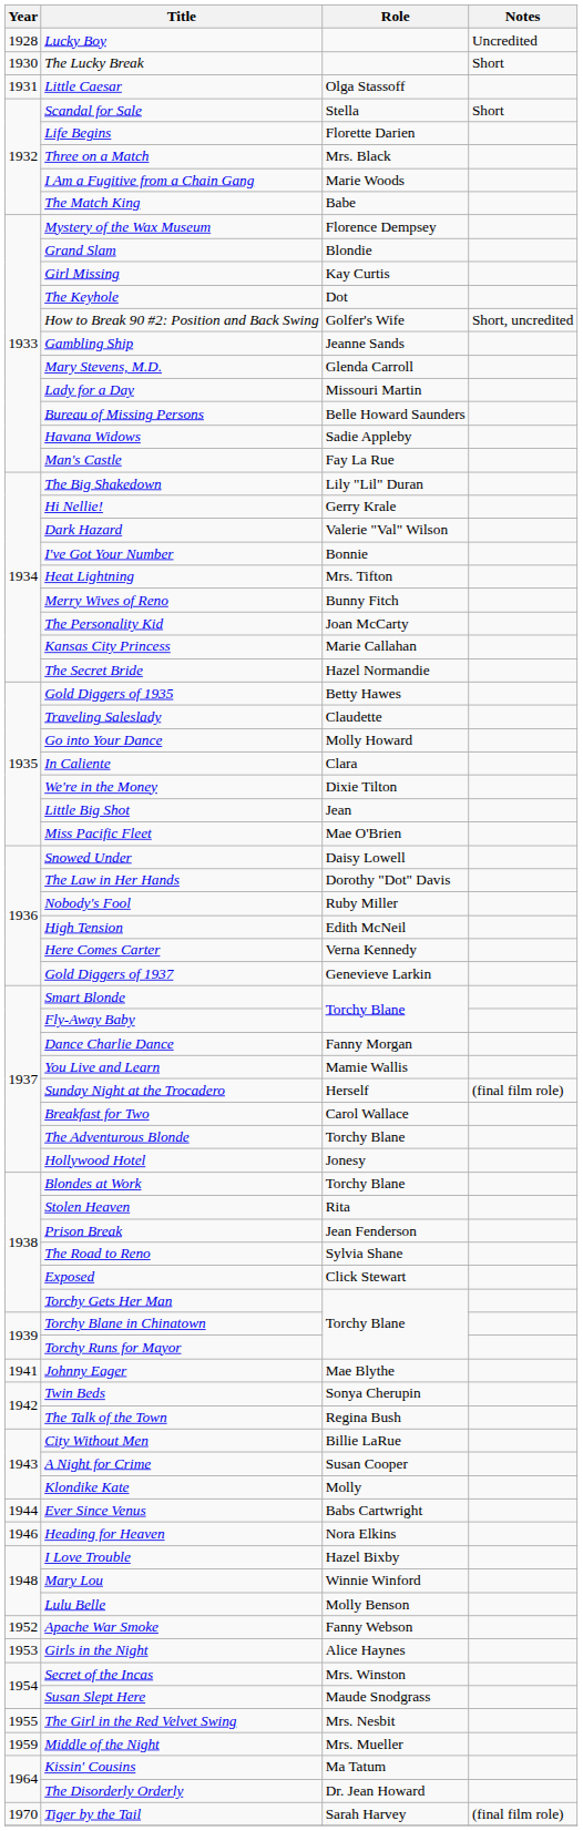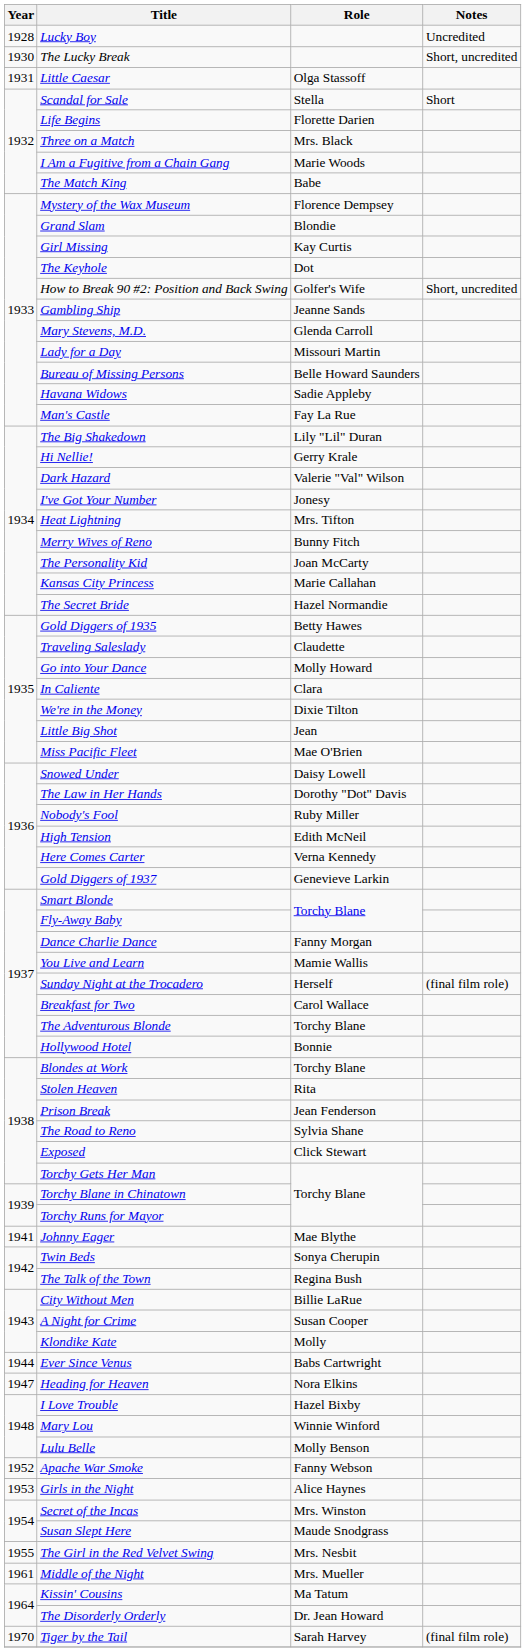The Lucky Break | Notes: Short -> Short, uncredited
I've Got Your Number | Role: Bonnie -> Jonesy
Hollywood Hotel | Role: Jonesy -> Bonnie
Heading for Heaven | Year: 1946 -> 1947
Middle of the Night | Year: 1959 -> 1961
